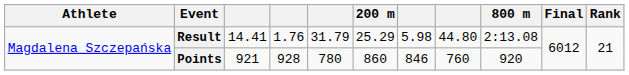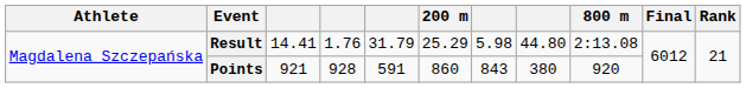Points | column 5: 780 -> 591
Points | column 7: 846 -> 843
Points | column 8: 760 -> 380
